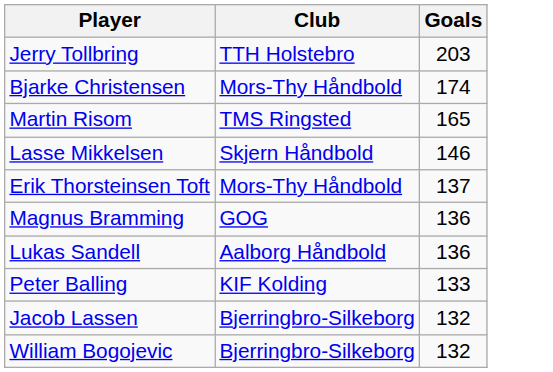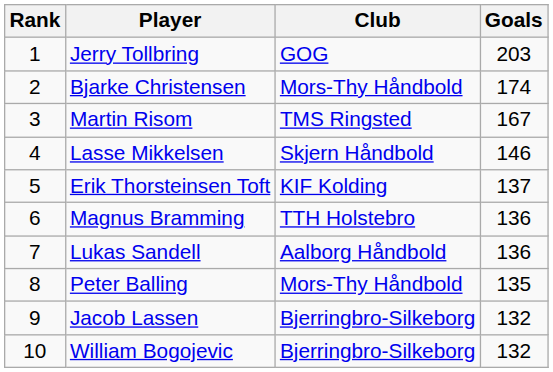+ column: Rank | 1 | 2 | 3 | 4 | 5 | 6 | 7 | 8 | 9 | 10
Jerry Tollbring | Club: TTH Holstebro -> GOG
Martin Risom | Goals: 165 -> 167
Erik Thorsteinsen Toft | Club: Mors-Thy Håndbold -> KIF Kolding
Magnus Bramming | Club: GOG -> TTH Holstebro
Peter Balling | Club: KIF Kolding -> Mors-Thy Håndbold
Peter Balling | Goals: 133 -> 135
